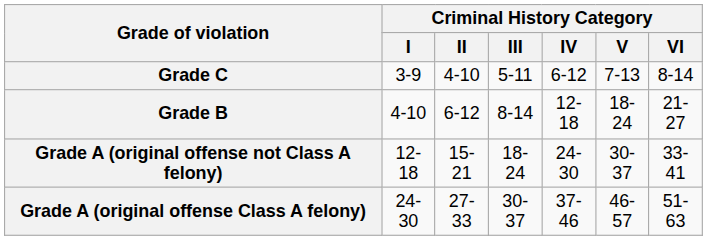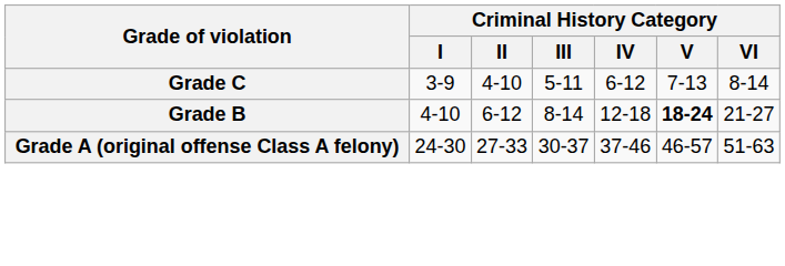Grade B | Criminal History Category / V: normal -> bold
- row: Grade A (original offense not Class A felony) | 12-18 | 15-21 | 18-24 | 24-30 | 30-37 | 33-41
